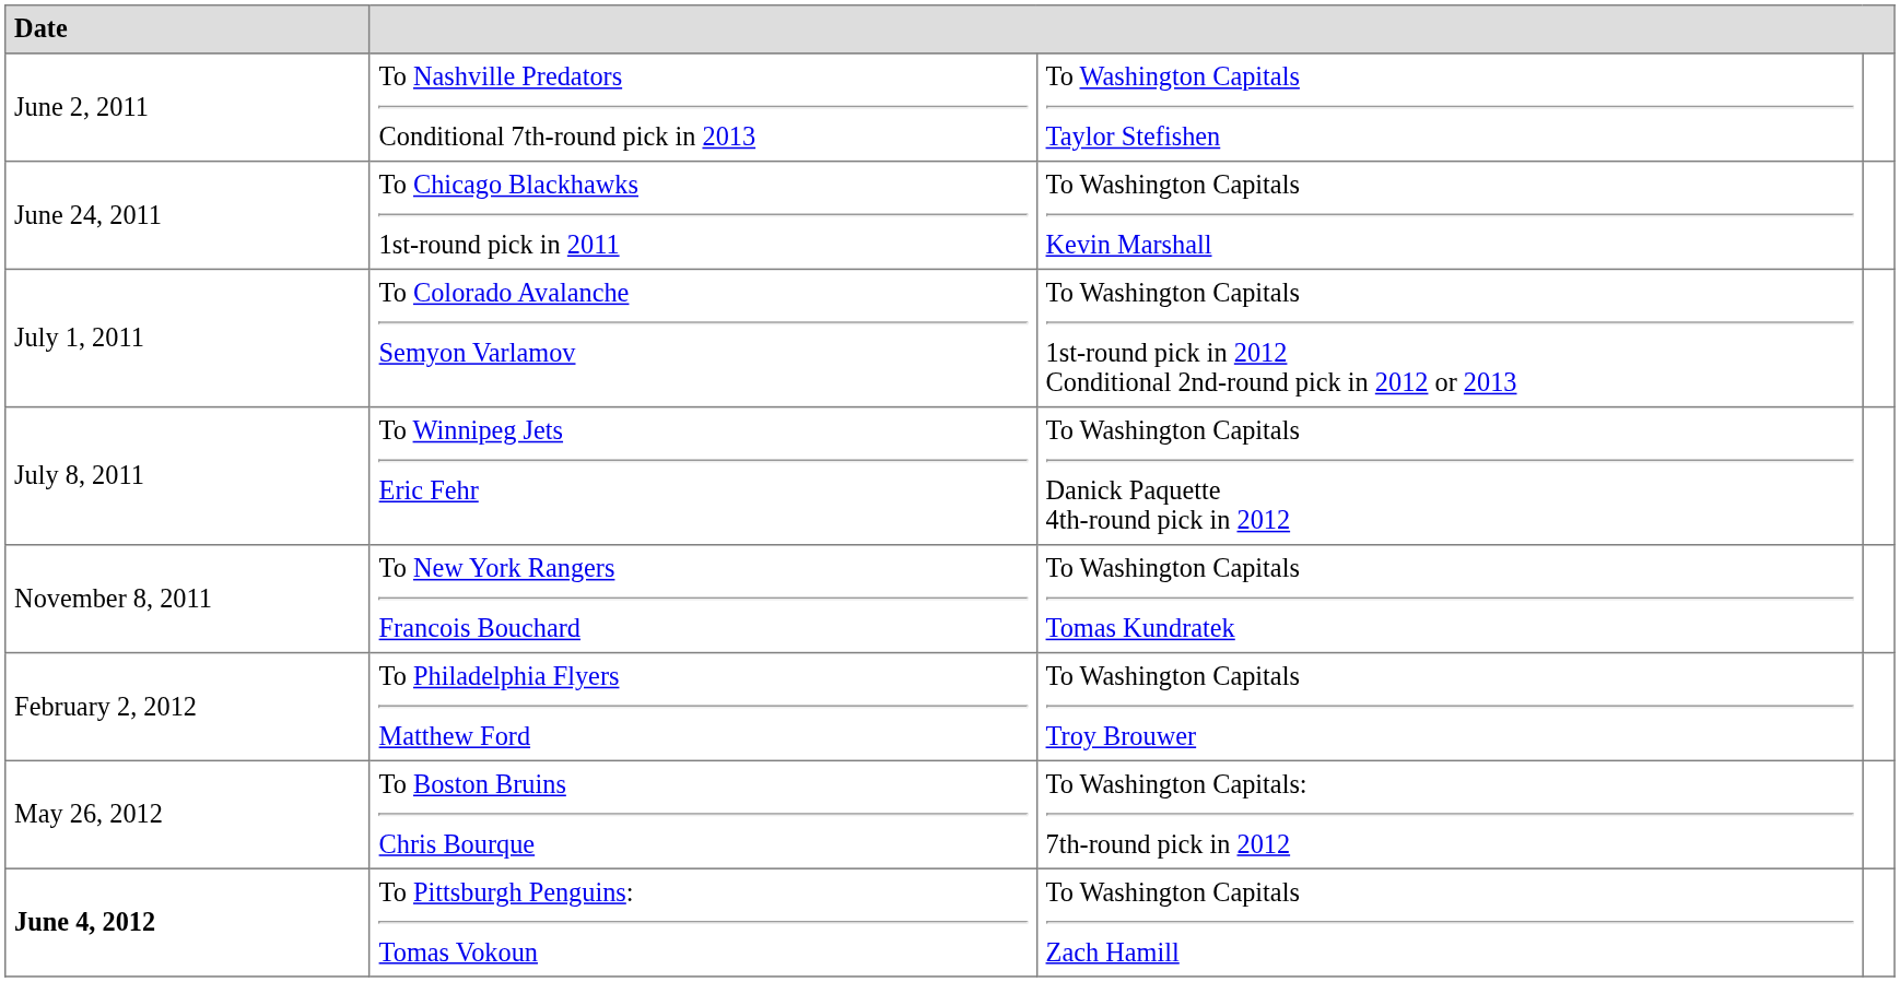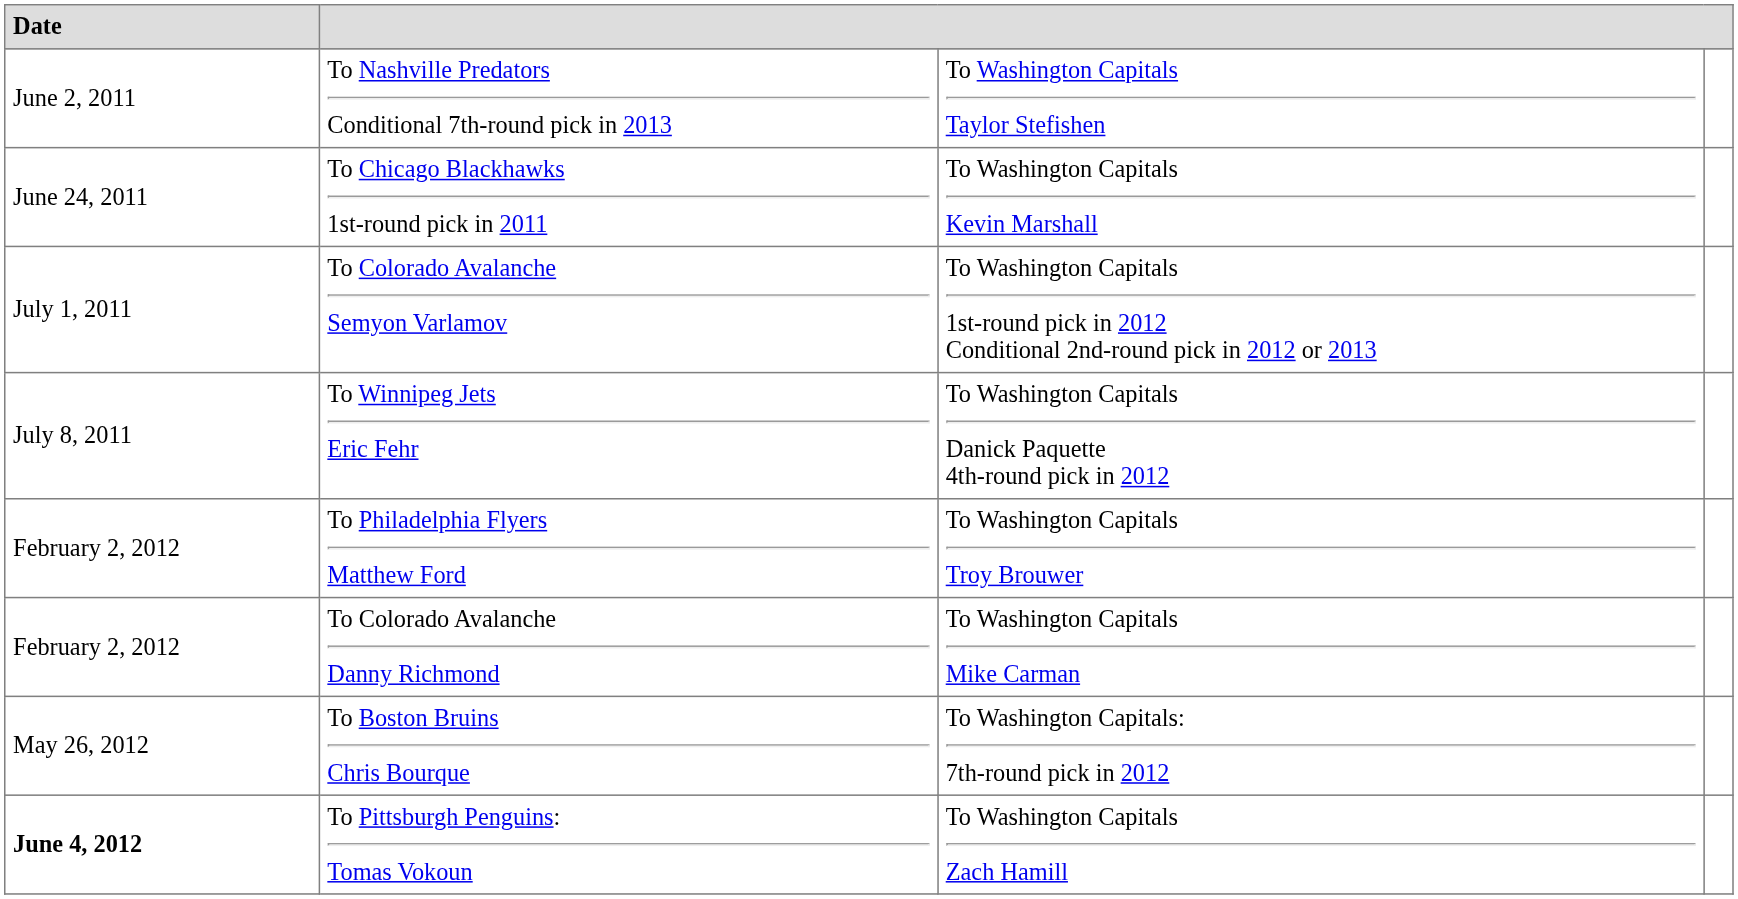- row: November 8, 2011 | To New York Rangers Francois Bouchard | To Washington Capitals Tomas Kundratek
+ row: February 2, 2012 | To Colorado Avalanche Danny Richmond | To Washington Capitals Mike Carman
